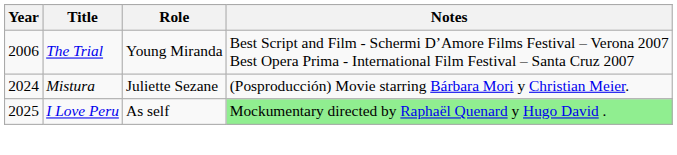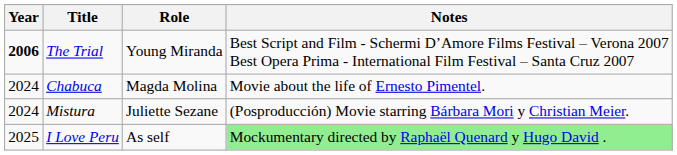The Trial | Year: normal -> bold
+ row: 2024 | Chabuca | Magda Molina | Movie about the life of Ernesto Pimentel.
